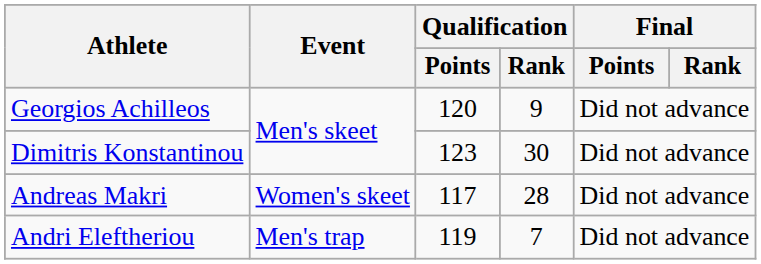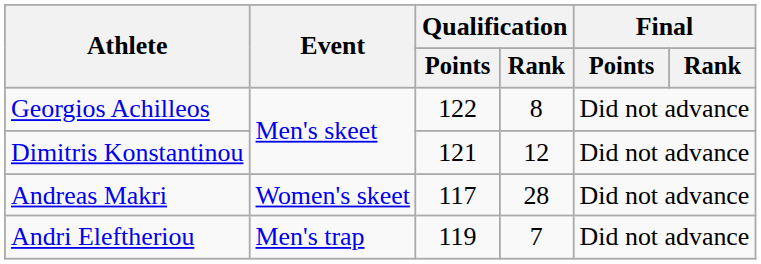Georgios Achilleos | Qualification / Points: 120 -> 122
Georgios Achilleos | Qualification / Rank: 9 -> 8
Dimitris Konstantinou | Qualification / Points: 123 -> 121
Dimitris Konstantinou | Qualification / Rank: 30 -> 12
